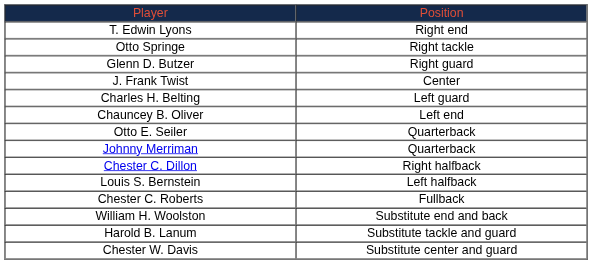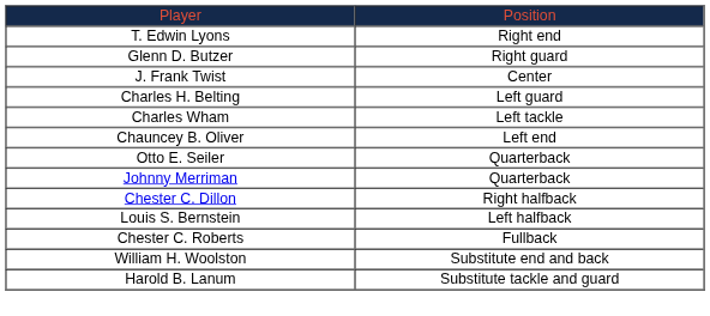- row: Otto Springe | Right tackle
+ row: Charles Wham | Left tackle
- row: Chester W. Davis | Substitute center and guard
